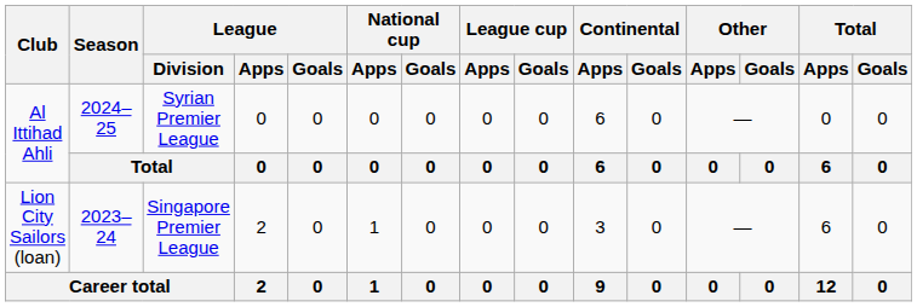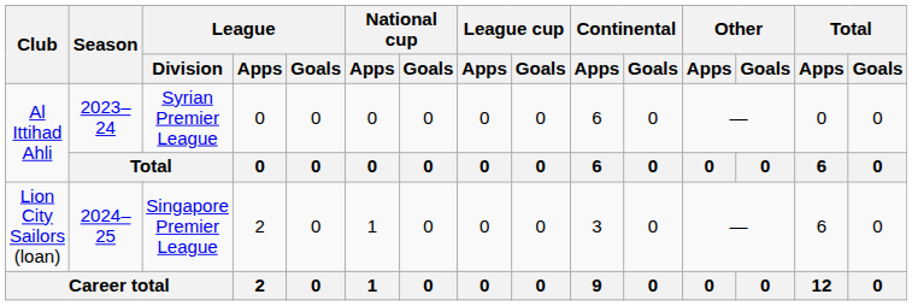Al Ittihad Ahli / Syrian Premier League | Season: 2024–25 -> 2023–24
Lion City Sailors (loan) | Season: 2023–24 -> 2024–25
